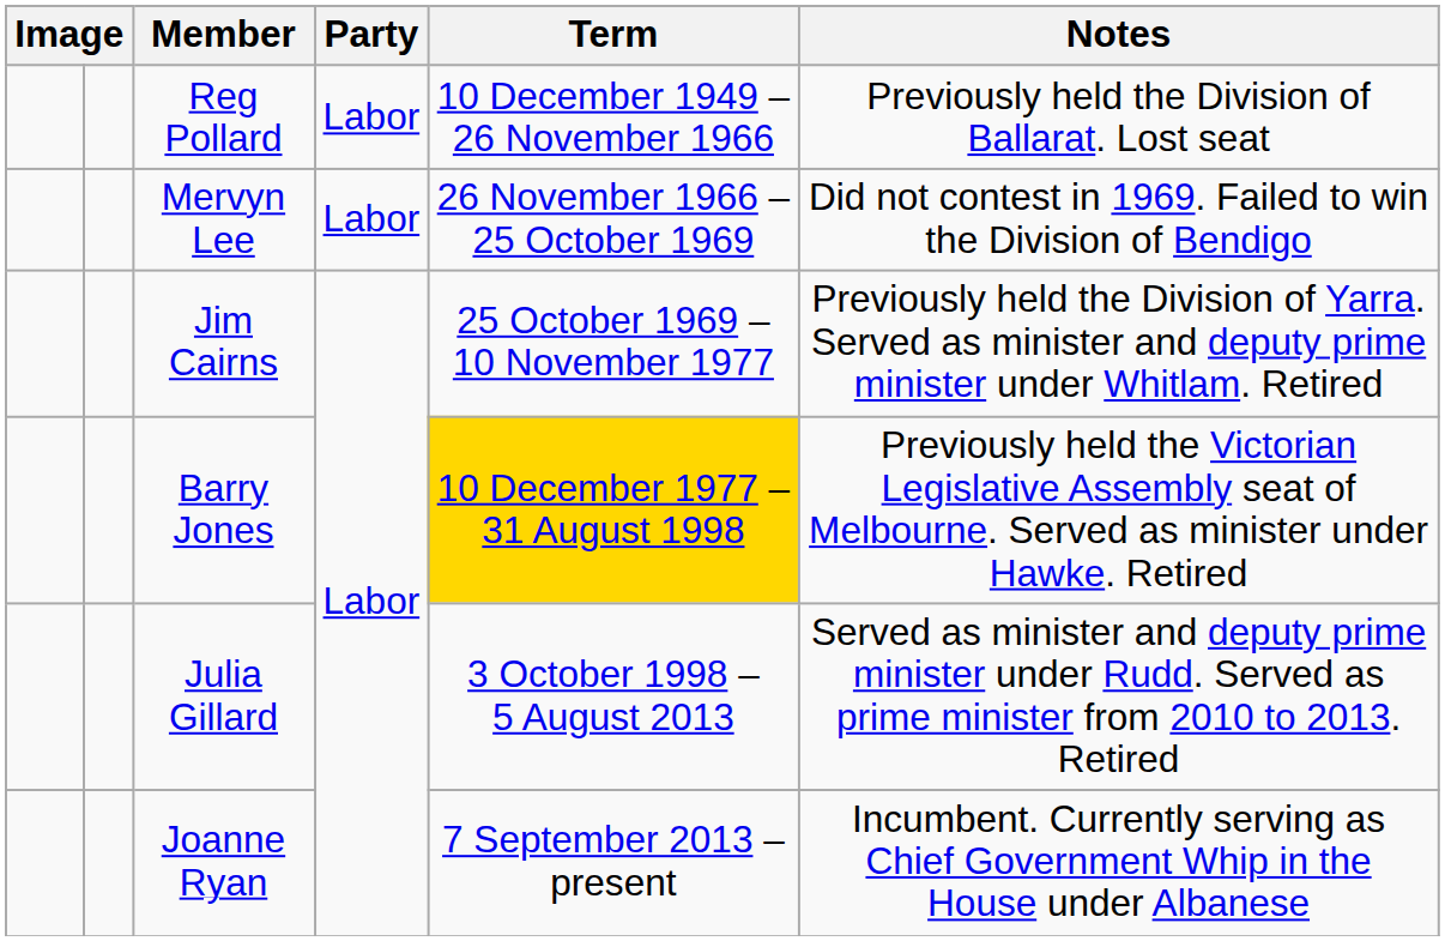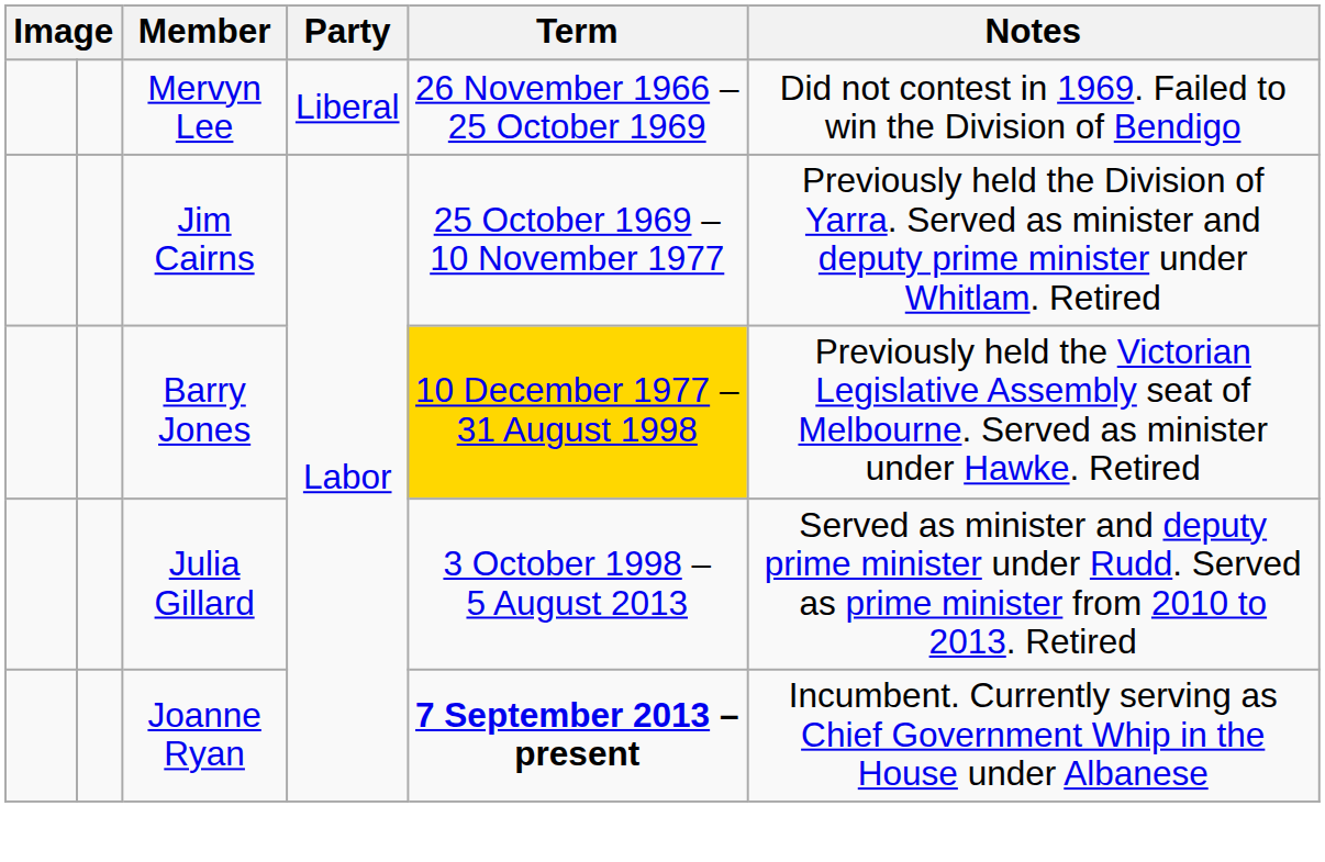- row: Reg Pollard | Labor | 10 December 1949 – 26 November 1966 | Previously held the Division of Ballarat. Lost seat
Mervyn Lee | Party: Labor -> Liberal
Joanne Ryan | Term: normal -> bold
